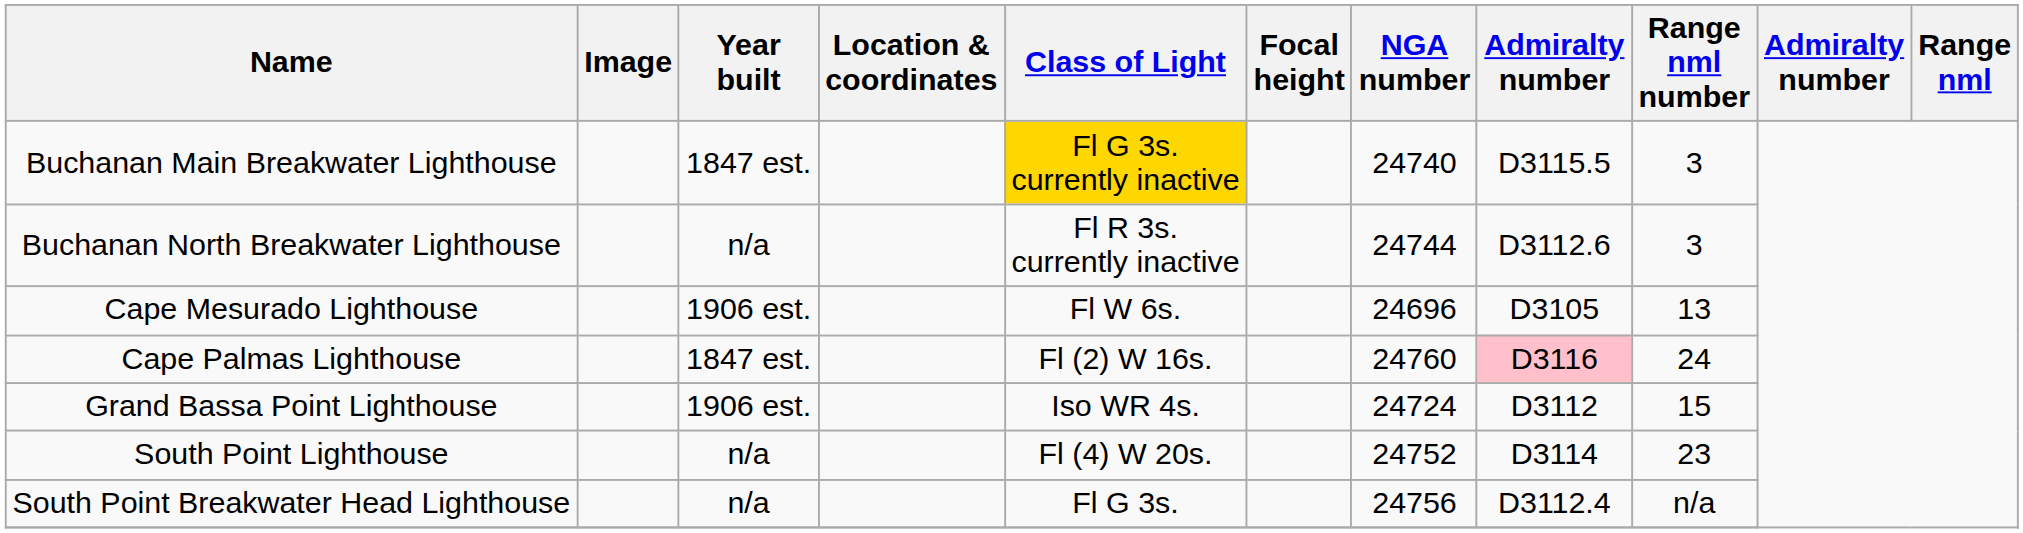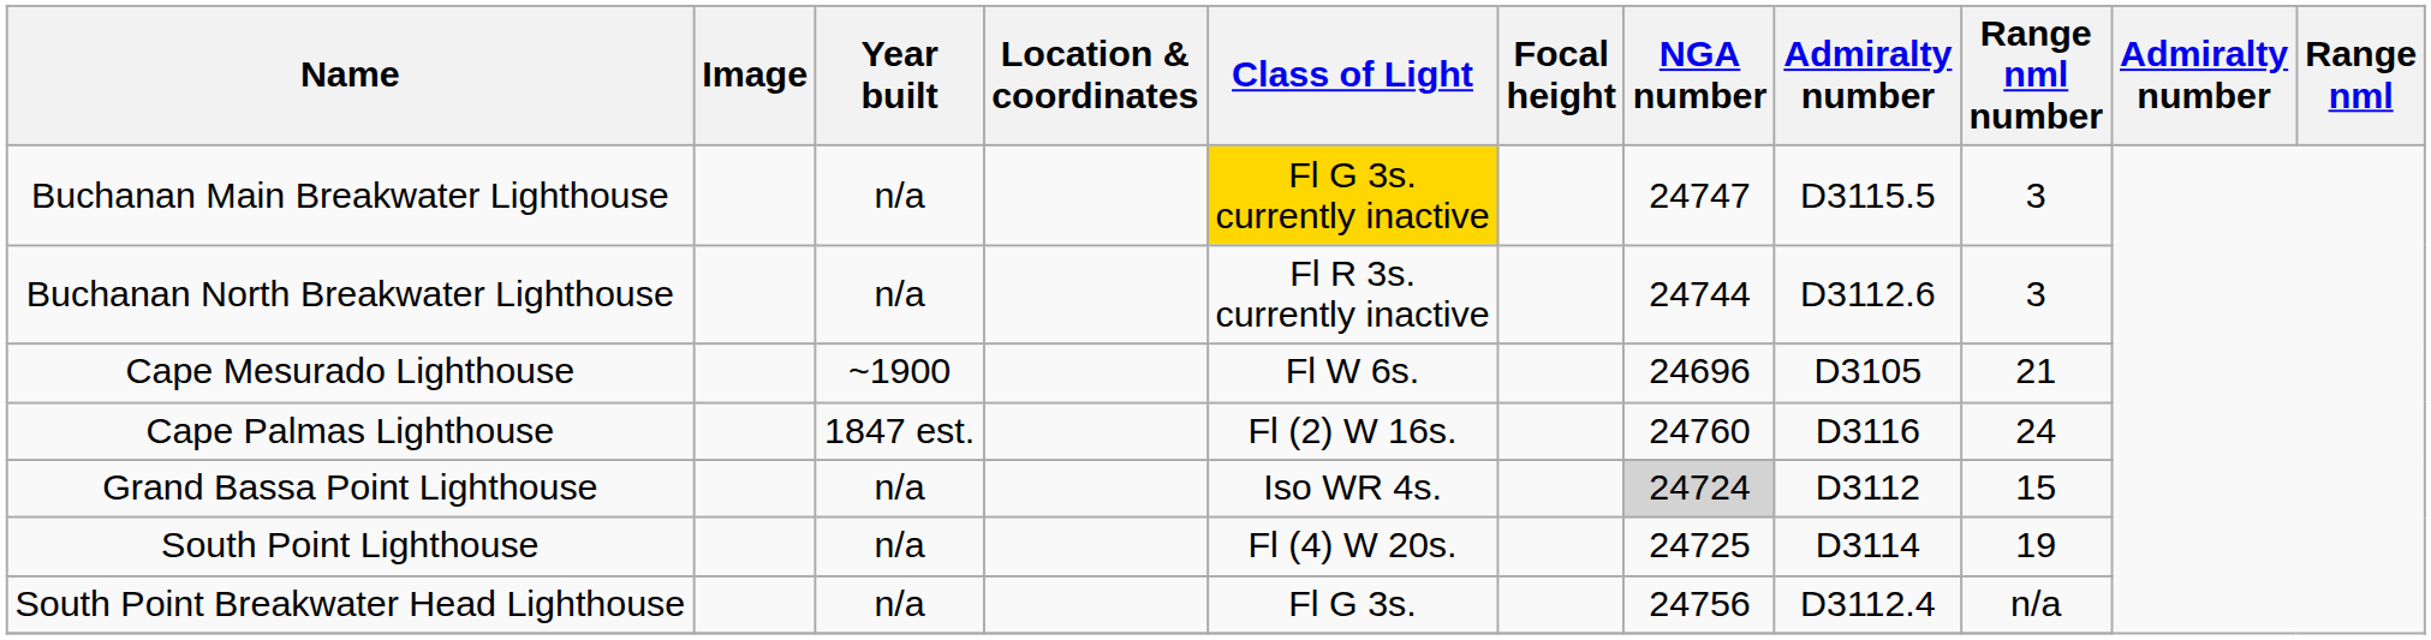Buchanan Main Breakwater Lighthouse | Year built: 1847 est. -> n/a
Buchanan Main Breakwater Lighthouse | NGA number: 24740 -> 24747
Cape Mesurado Lighthouse | Year built: 1906 est. -> ~1900
Cape Mesurado Lighthouse | Range nml number: 13 -> 21
Cape Palmas Lighthouse | column 8: pink background -> no background
Grand Bassa Point Lighthouse | Year built: 1906 est. -> n/a
Grand Bassa Point Lighthouse | NGA number: no background -> lightgrey background
South Point Lighthouse | NGA number: 24752 -> 24725
South Point Lighthouse | Range nml number: 23 -> 19
